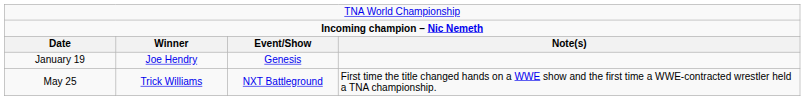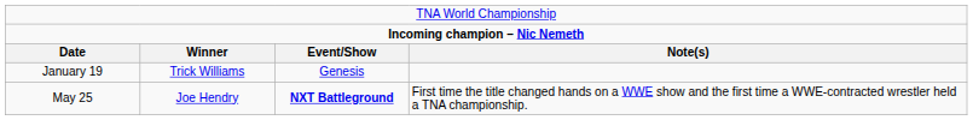January 19 | column 2: Joe Hendry -> Trick Williams
May 25 | column 2: Trick Williams -> Joe Hendry
May 25 | column 3: normal -> bold
